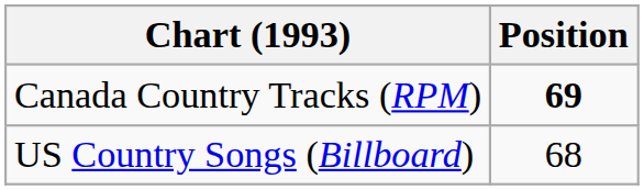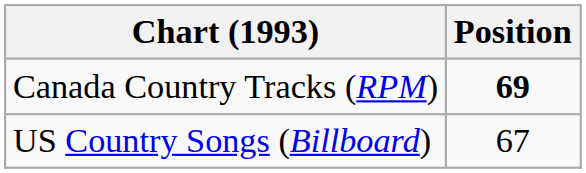US Country Songs (Billboard) | Position: 68 -> 67
